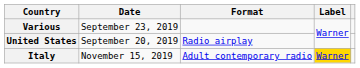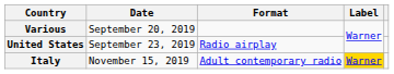Various | Date: September 23, 2019 -> September 20, 2019
United States | Date: September 20, 2019 -> September 23, 2019
